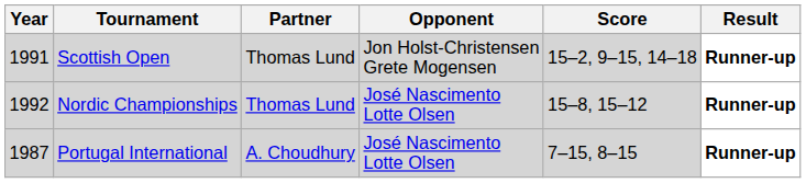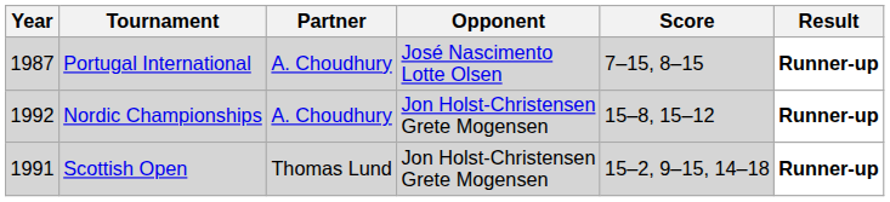rows swapped: Portugal International <-> Scottish Open
Nordic Championships | Partner: Thomas Lund -> A. Choudhury
Nordic Championships | Opponent: José Nascimento Lotte Olsen -> Jon Holst-Christensen Grete Mogensen
